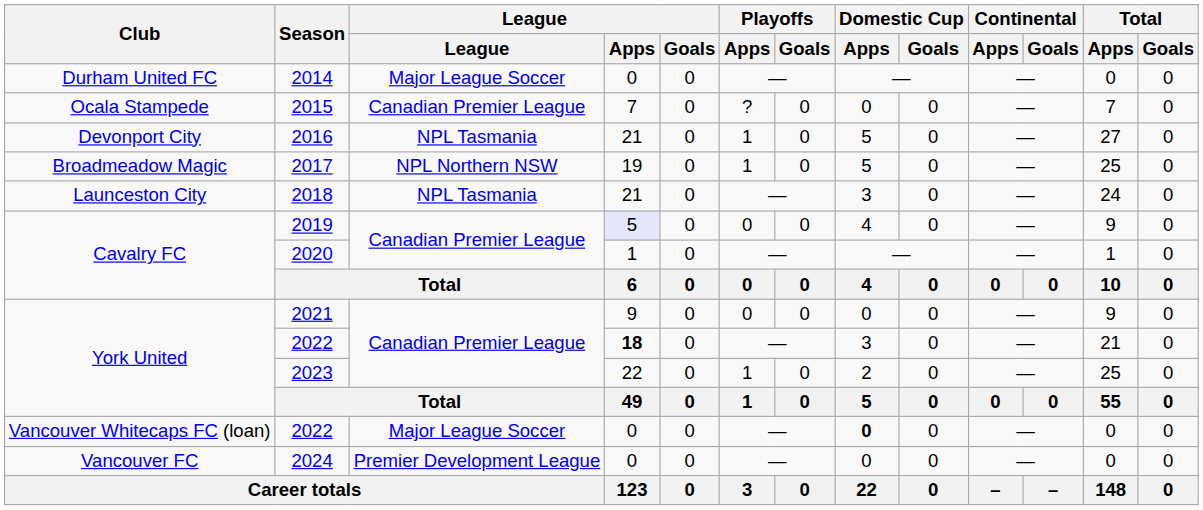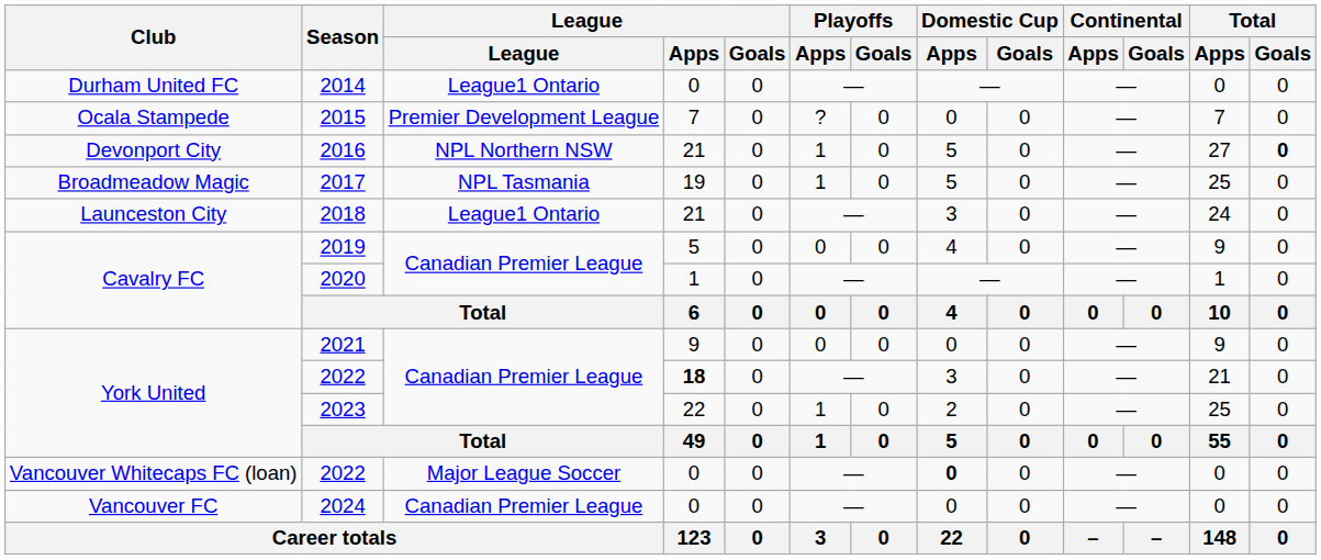2014 | League: Major League Soccer -> League1 Ontario
2015 | League: Canadian Premier League -> Premier Development League
2016 | League: NPL Tasmania -> NPL Northern NSW
2016 | Total / Goals: normal -> bold
2017 | League: NPL Northern NSW -> NPL Tasmania
2018 | League: NPL Tasmania -> League1 Ontario
2019 | League / Apps: lavender background -> no background
2024 | League: Premier Development League -> Canadian Premier League
